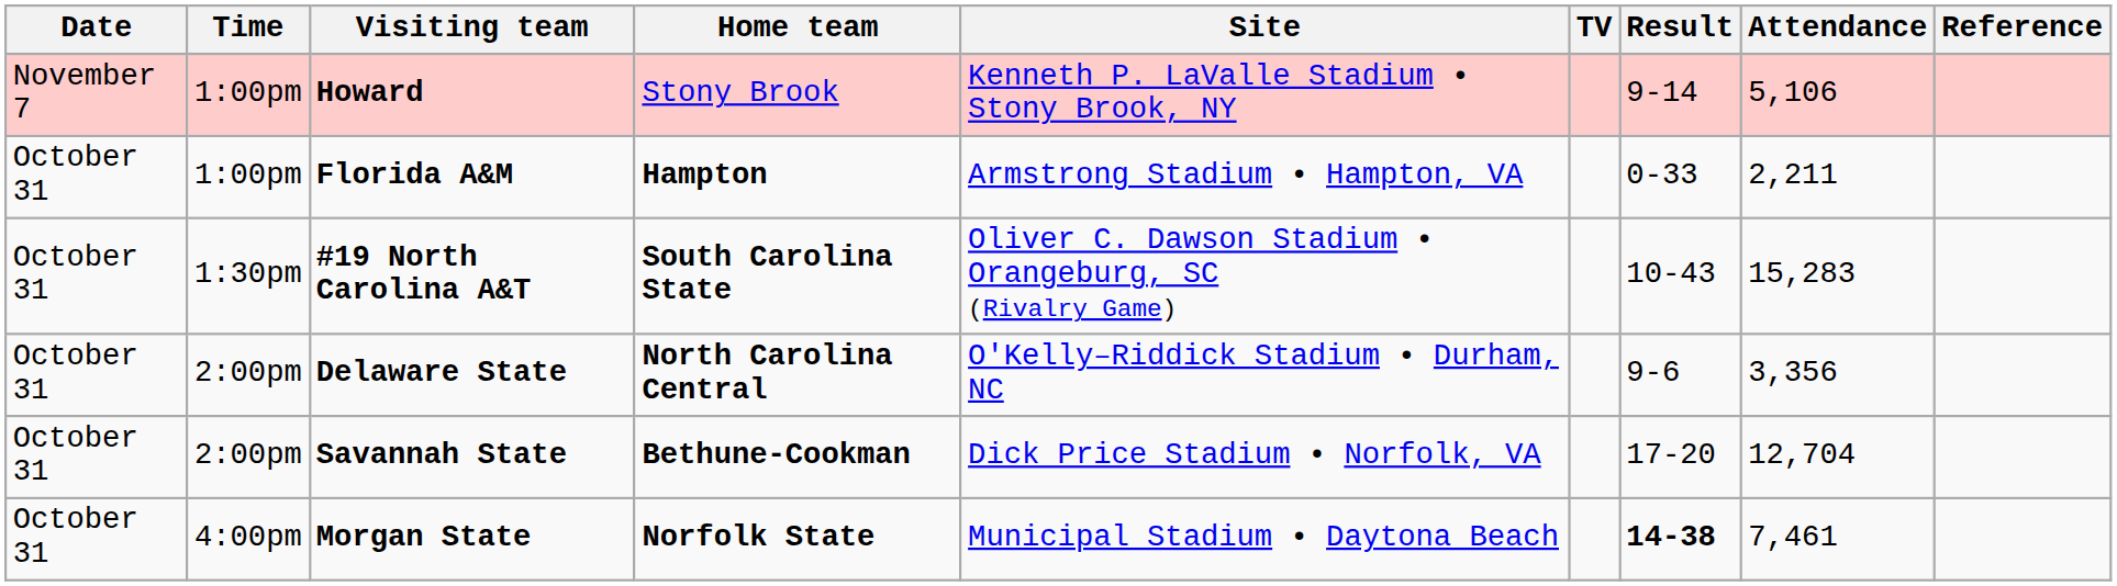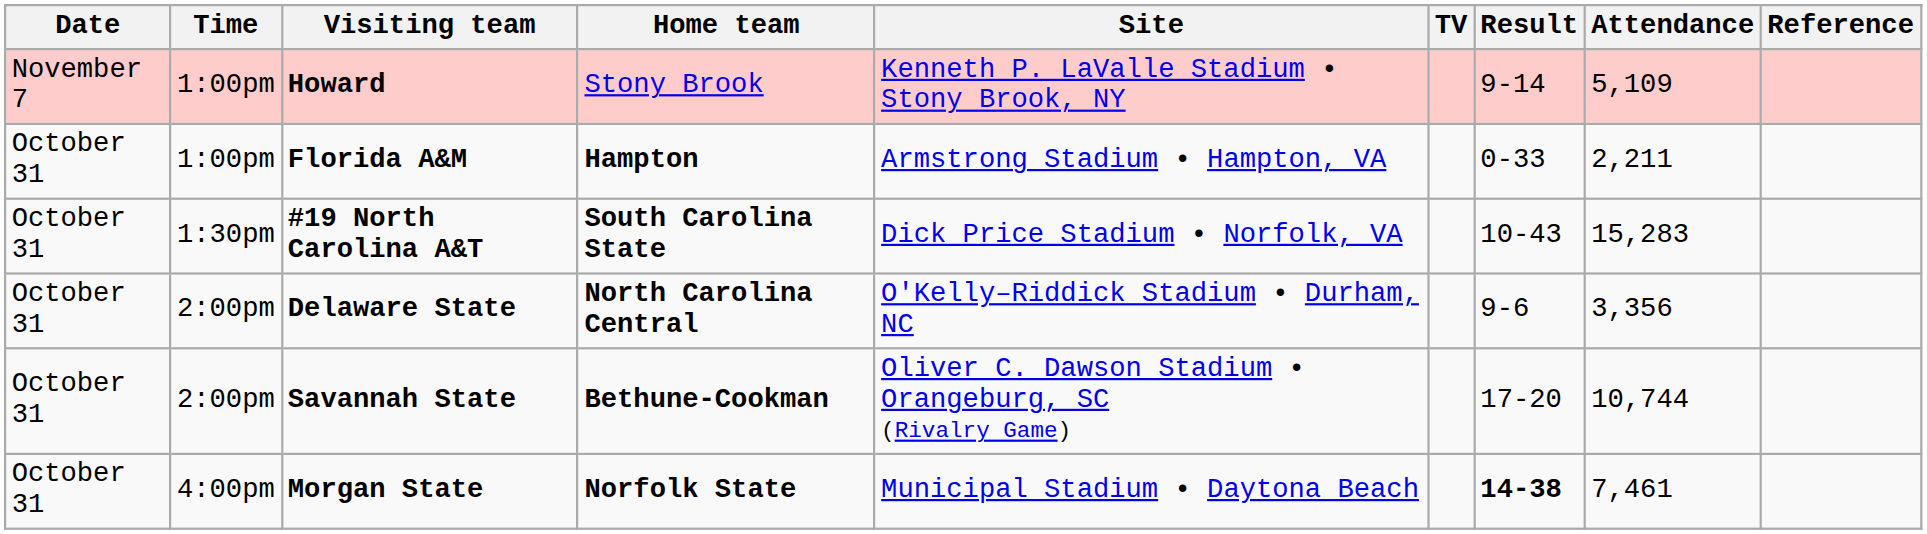Howard | Attendance: 5,106 -> 5,109
#19 North Carolina A&T | Site: Oliver C. Dawson Stadium • Orangeburg, SC (Rivalry Game) -> Dick Price Stadium • Norfolk, VA
Savannah State | Site: Dick Price Stadium • Norfolk, VA -> Oliver C. Dawson Stadium • Orangeburg, SC (Rivalry Game)
Savannah State | Attendance: 12,704 -> 10,744
